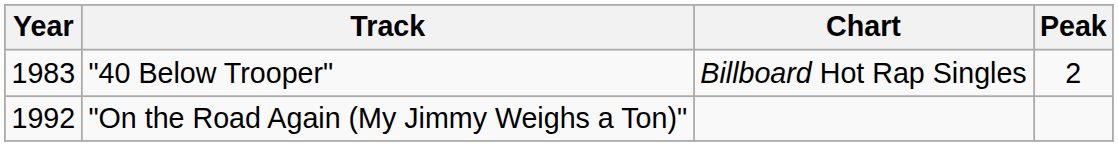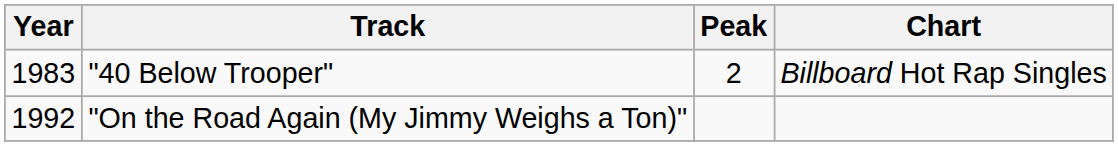columns swapped: Chart <-> Peak
